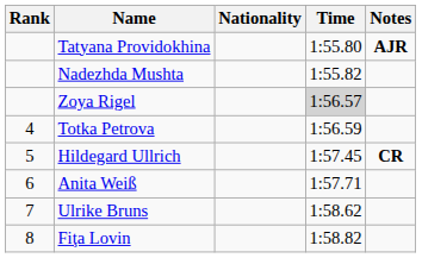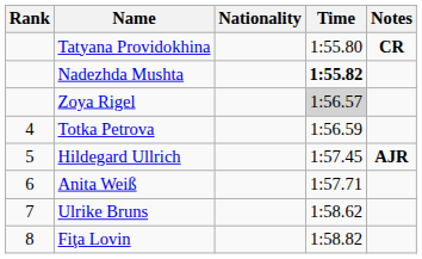Tatyana Providokhina | Notes: AJR -> CR
Nadezhda Mushta | Time: normal -> bold
Hildegard Ullrich | Notes: CR -> AJR
